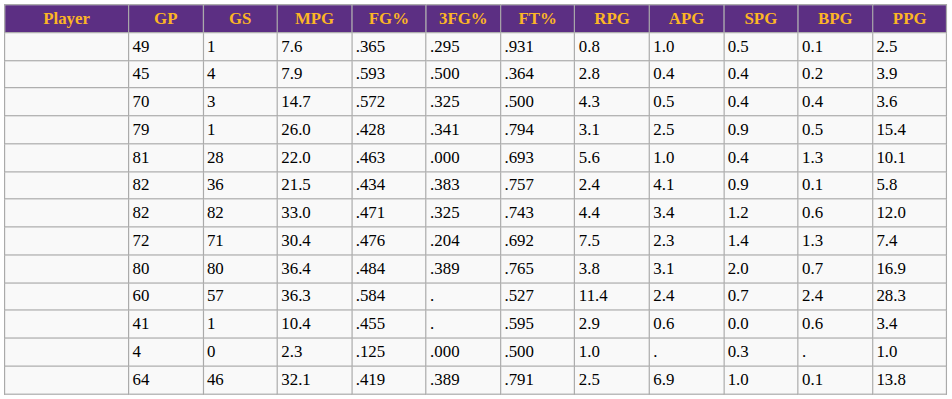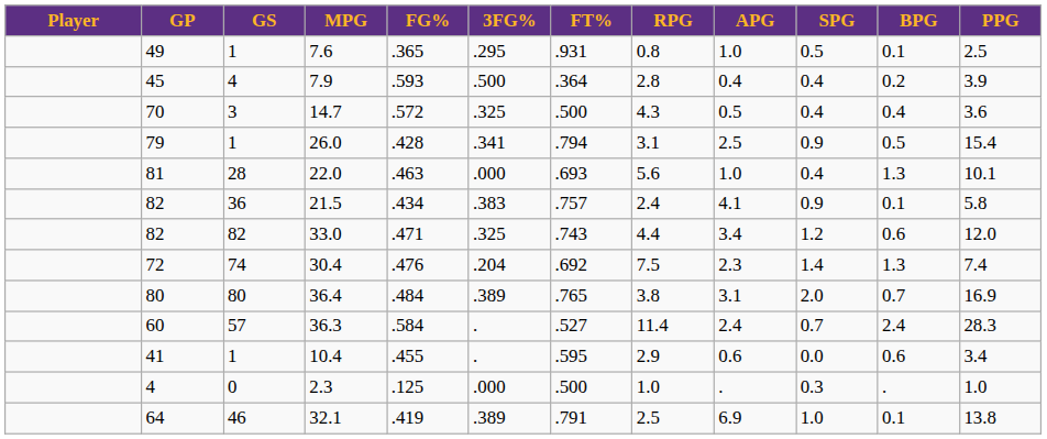30.4 | GS: 71 -> 74
